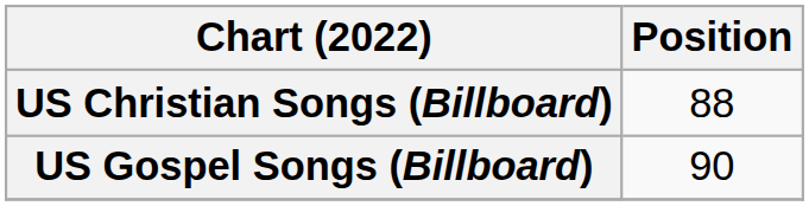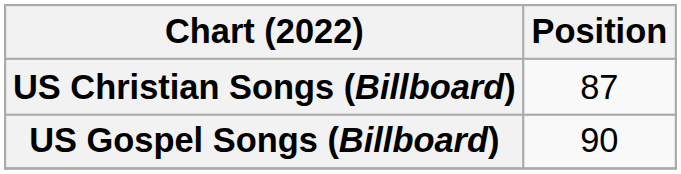US Christian Songs (Billboard) | Position: 88 -> 87
